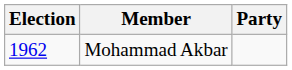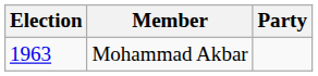Mohammad Akbar | Election: 1962 -> 1963
